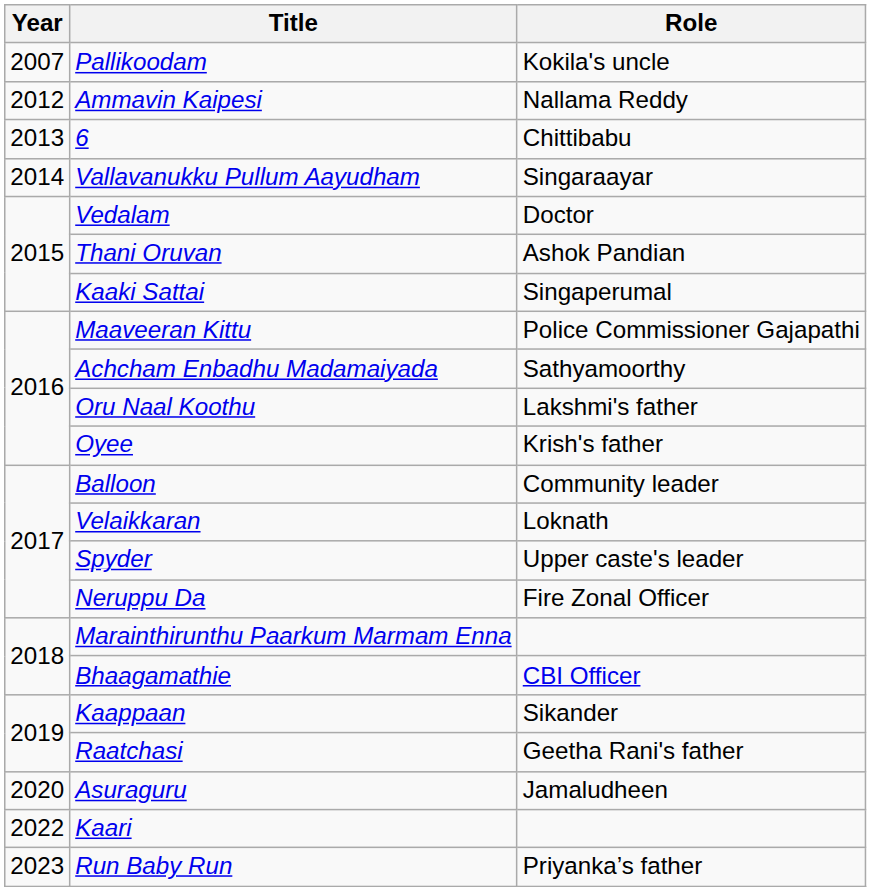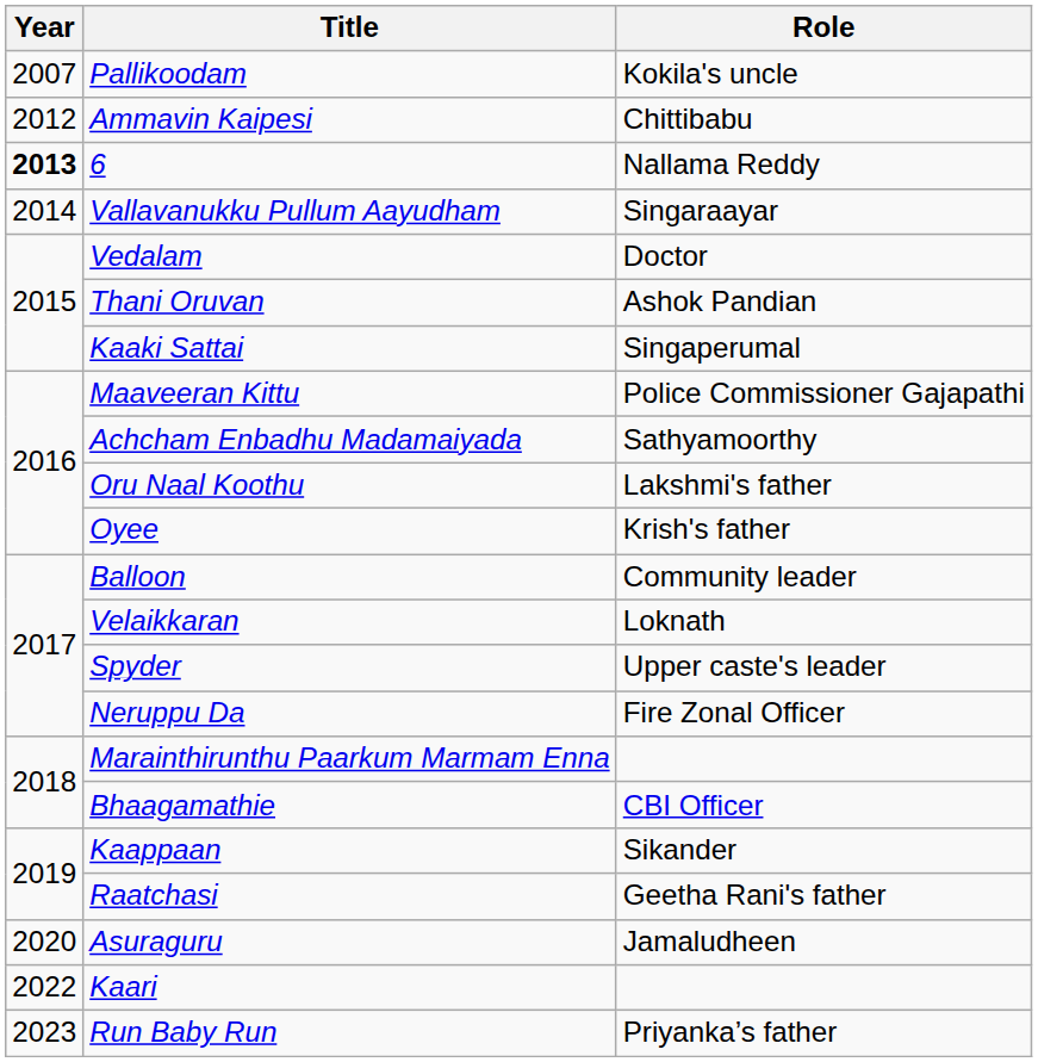Ammavin Kaipesi | Role: Nallama Reddy -> Chittibabu
6 | Year: normal -> bold
6 | Role: Chittibabu -> Nallama Reddy
